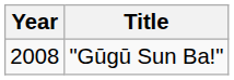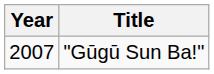"Gūgū Sun Ba!" | Year: 2008 -> 2007
